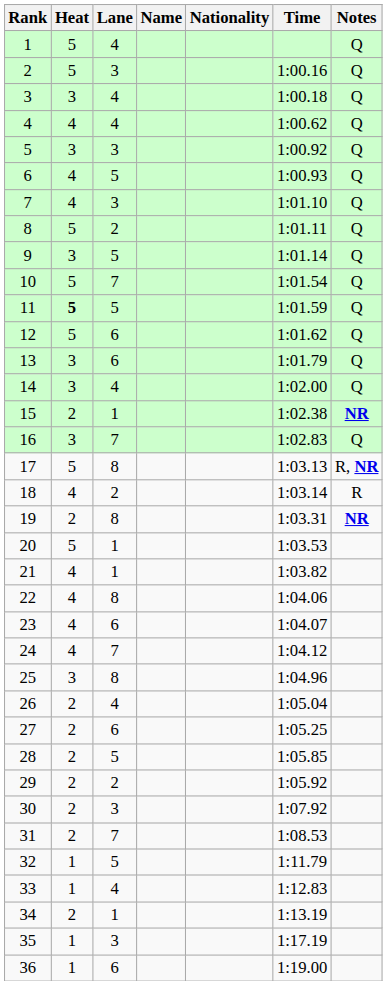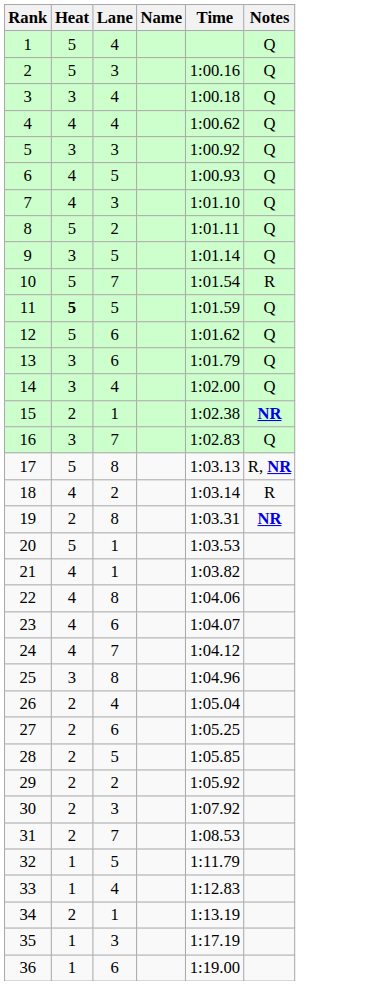- column: Nationality
10 | Notes: Q -> R
